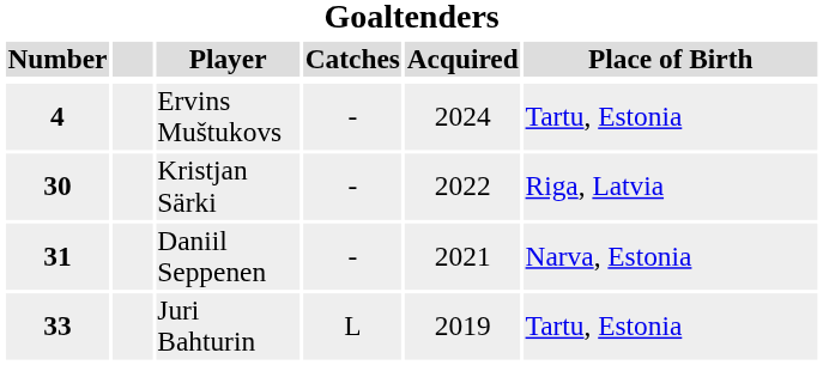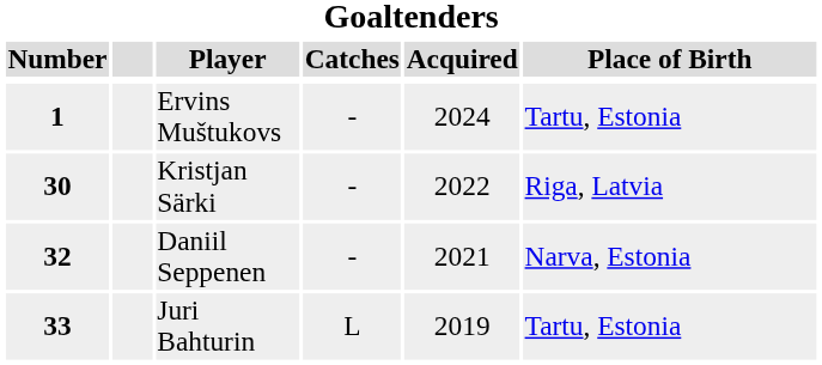Ervins Muštukovs | Number: 4 -> 1
Daniil Seppenen | Number: 31 -> 32
